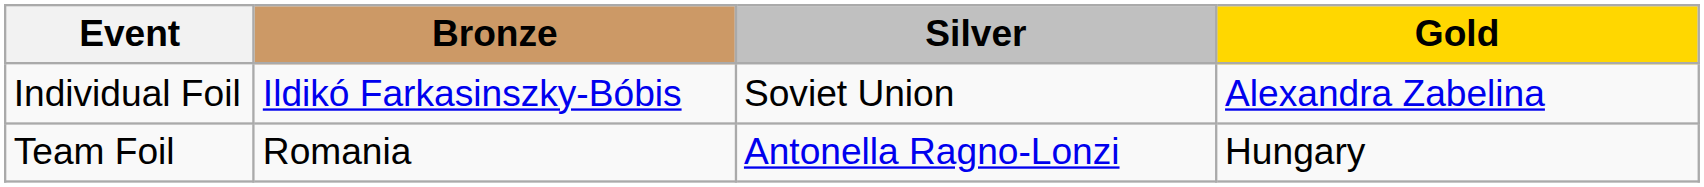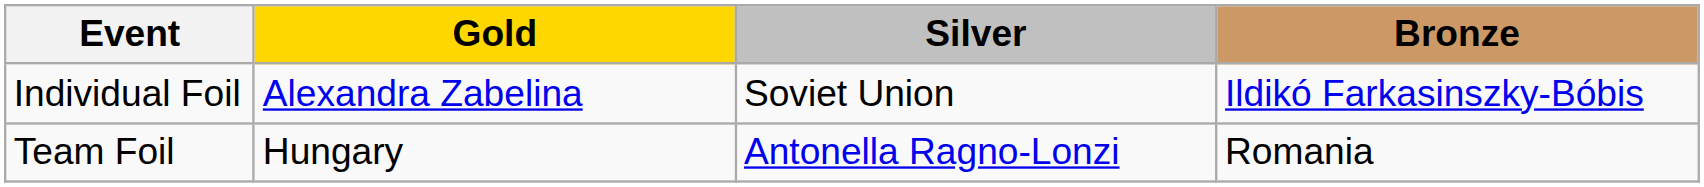columns swapped: Gold <-> Bronze
